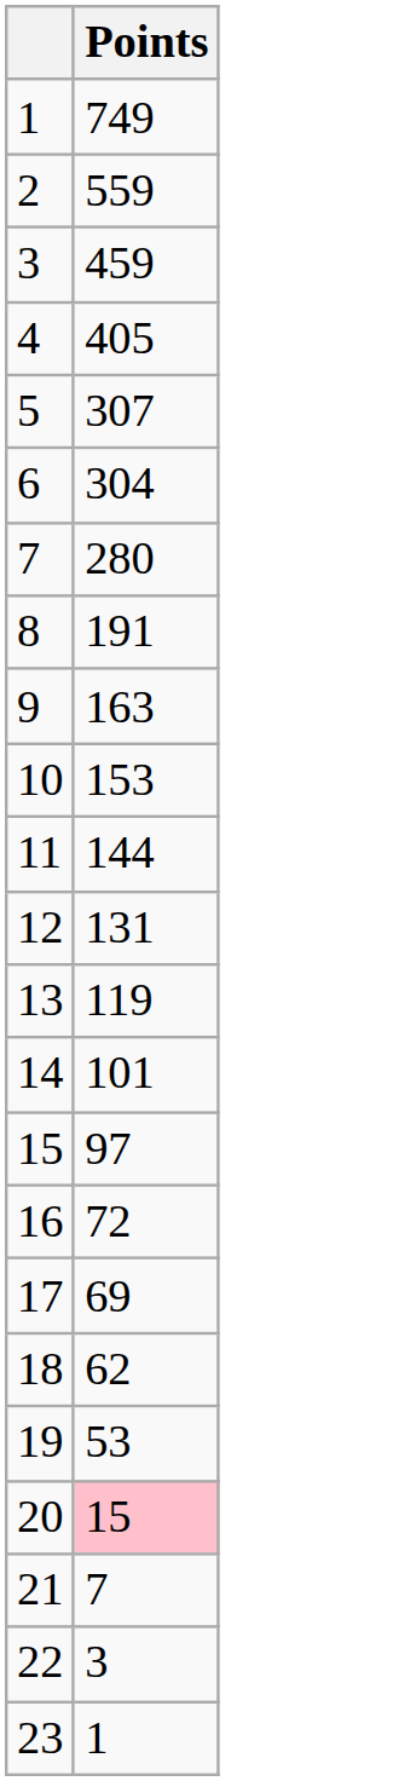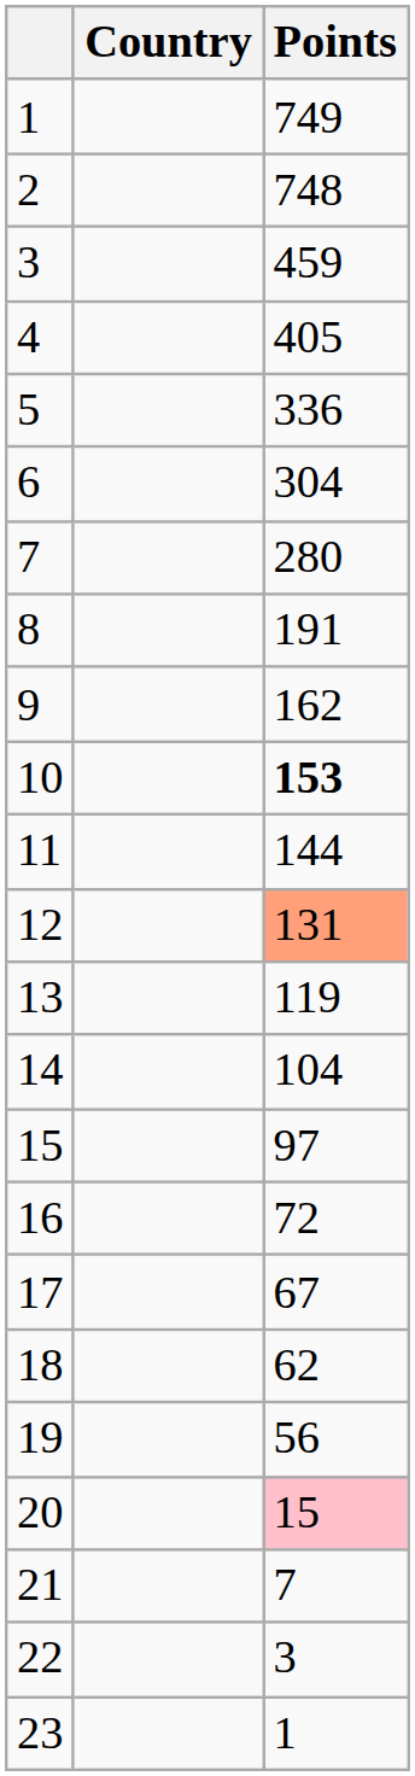+ column: Country
2 | Points: 559 -> 748
5 | Points: 307 -> 336
9 | Points: 163 -> 162
10 | Points: normal -> bold
12 | Points: no background -> lightsalmon background
14 | Points: 101 -> 104
17 | Points: 69 -> 67
19 | Points: 53 -> 56
